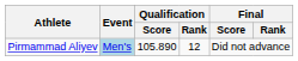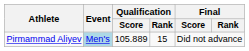Pirmammad Aliyev | Qualification / Score: 105.890 -> 105.889
Pirmammad Aliyev | Qualification / Rank: 12 -> 15
